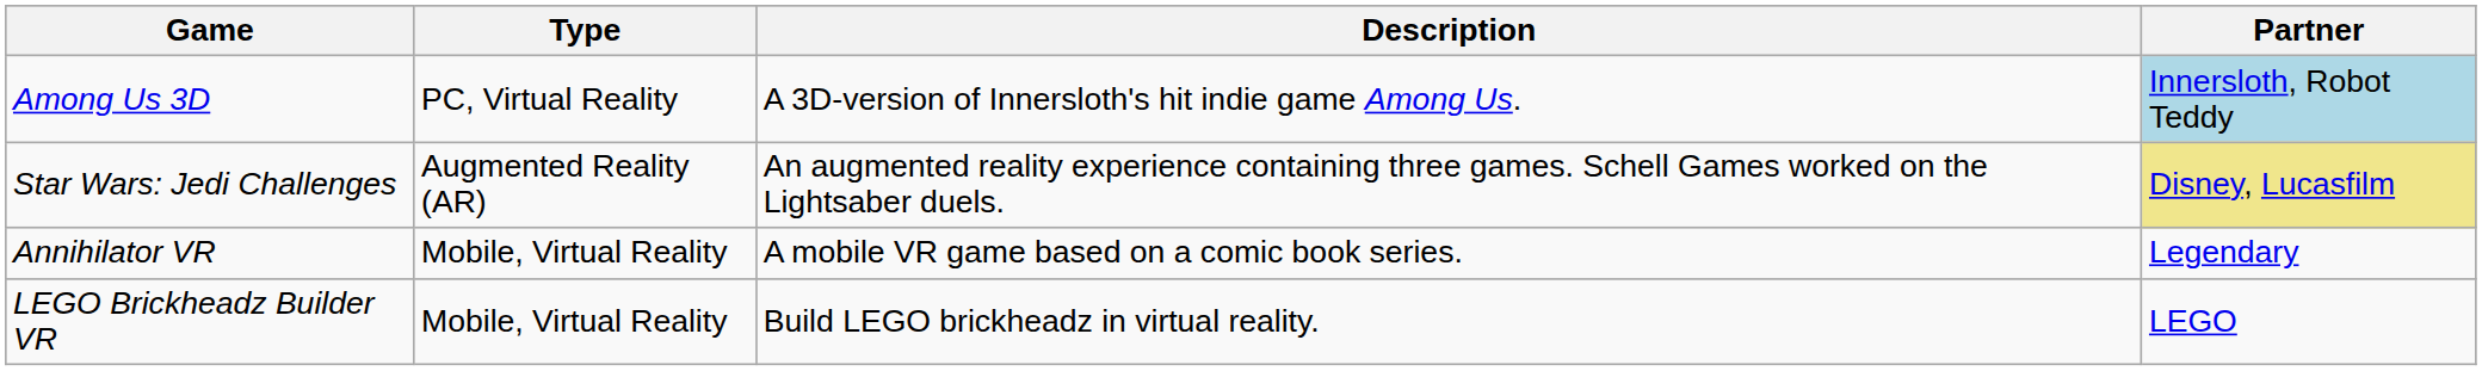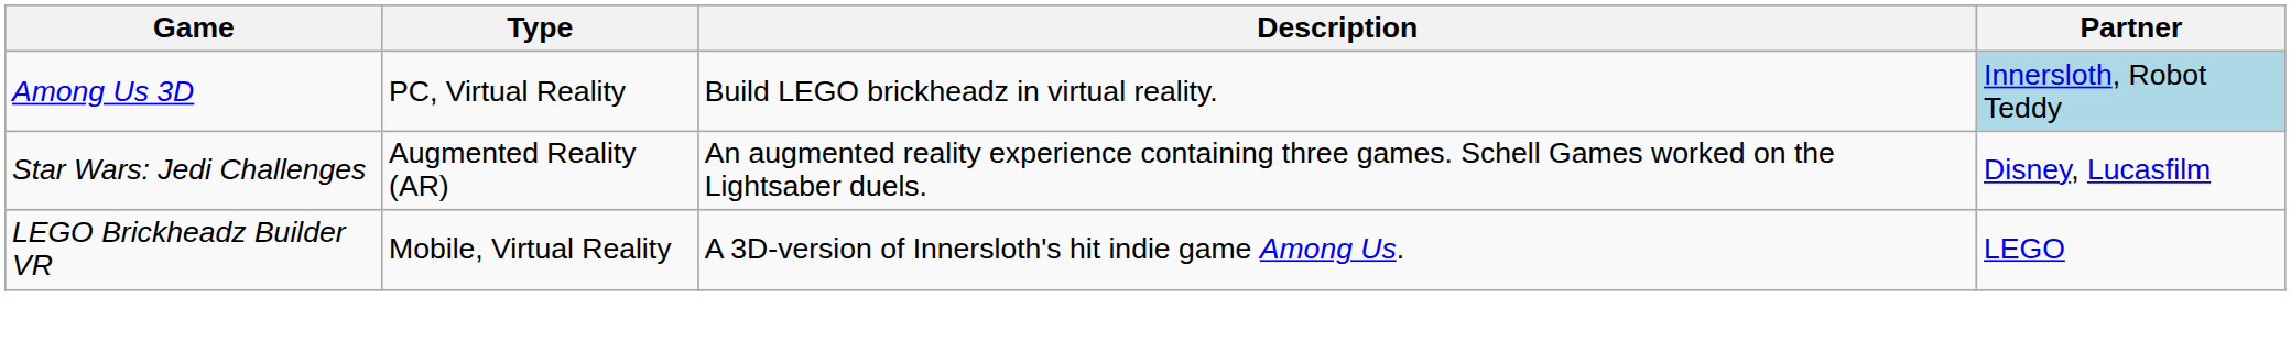Among Us 3D | Description: A 3D-version of Innersloth's hit indie game Among Us. -> Build LEGO brickheadz in virtual reality.
Star Wars: Jedi Challenges | Partner: khaki background -> no background
- row: Annihilator VR | Mobile, Virtual Reality | A mobile VR game based on a comic book series. | Legendary
LEGO Brickheadz Builder VR | Description: Build LEGO brickheadz in virtual reality. -> A 3D-version of Innersloth's hit indie game Among Us.
